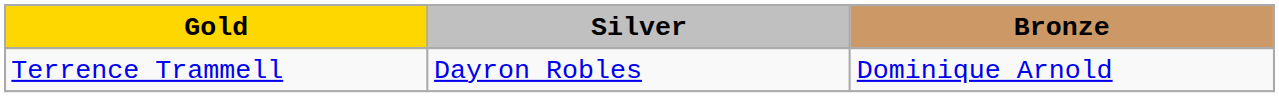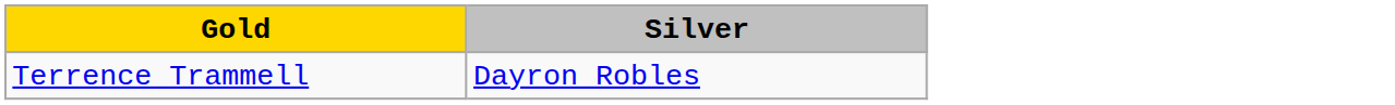- column: Bronze | Dominique Arnold
